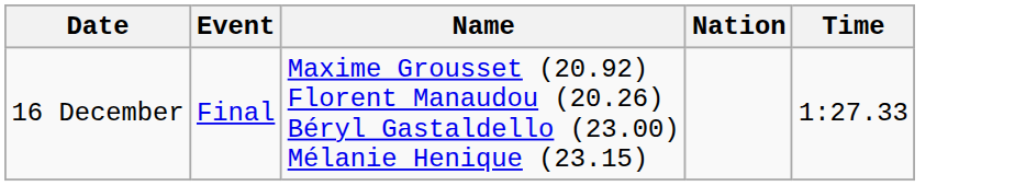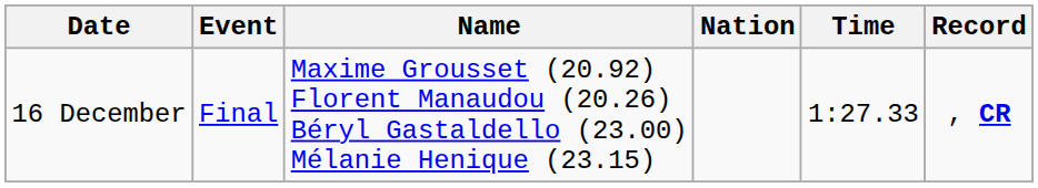+ column: Record | , CR
